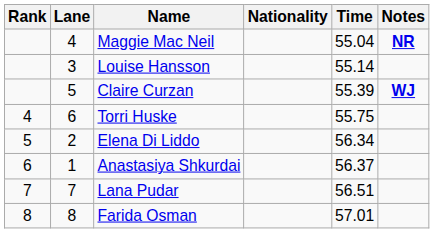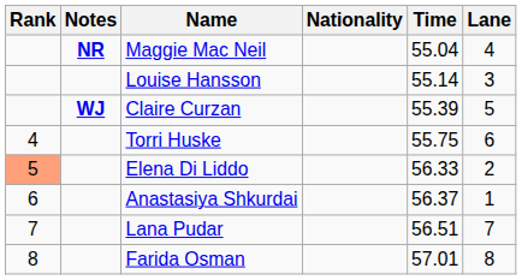columns swapped: Lane <-> Notes
Elena Di Liddo | Rank: no background -> lightsalmon background
Elena Di Liddo | Time: 56.34 -> 56.33
